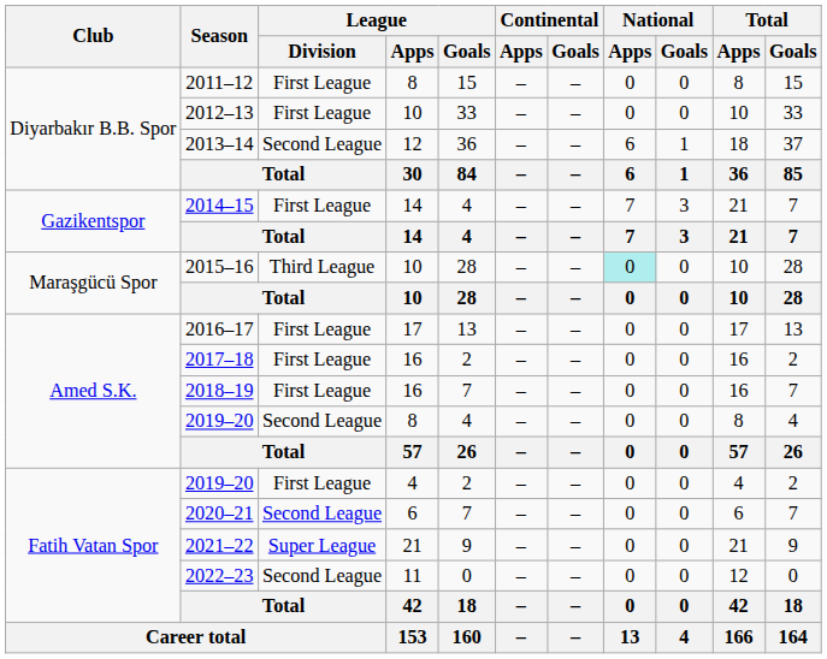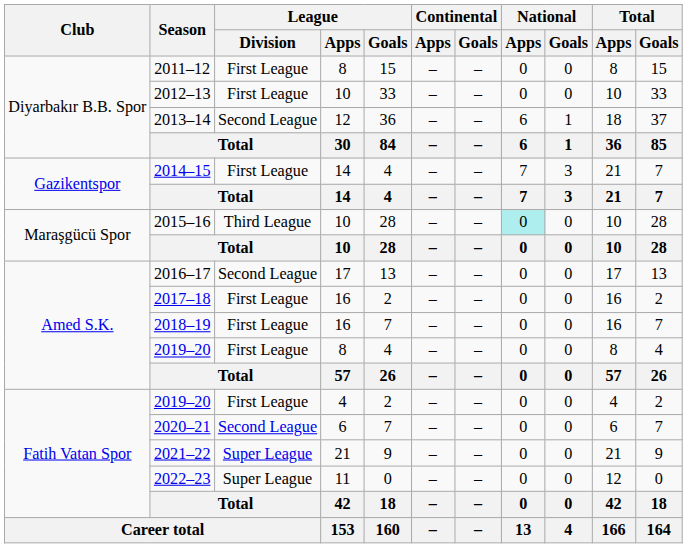2016–17 | League / Division: First League -> Second League
2019–20 / 8 | League / Division: Second League -> First League
2022–23 | League / Division: Second League -> Super League
